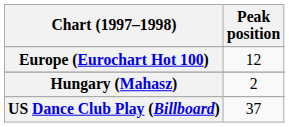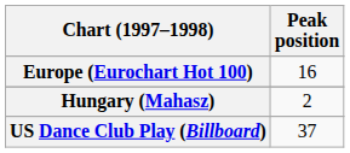Europe (Eurochart Hot 100) | Peak position: 12 -> 16
